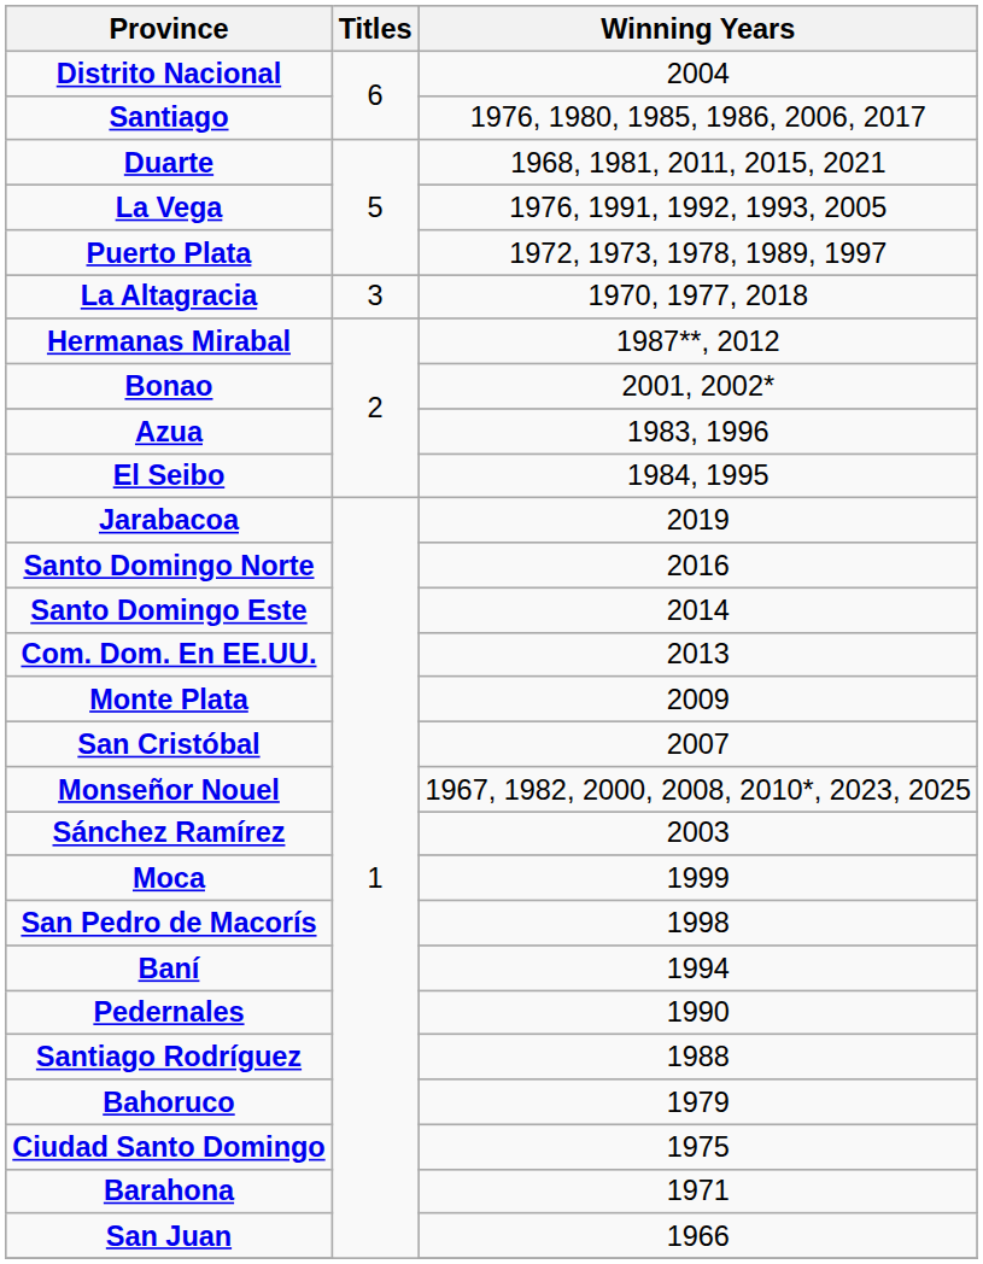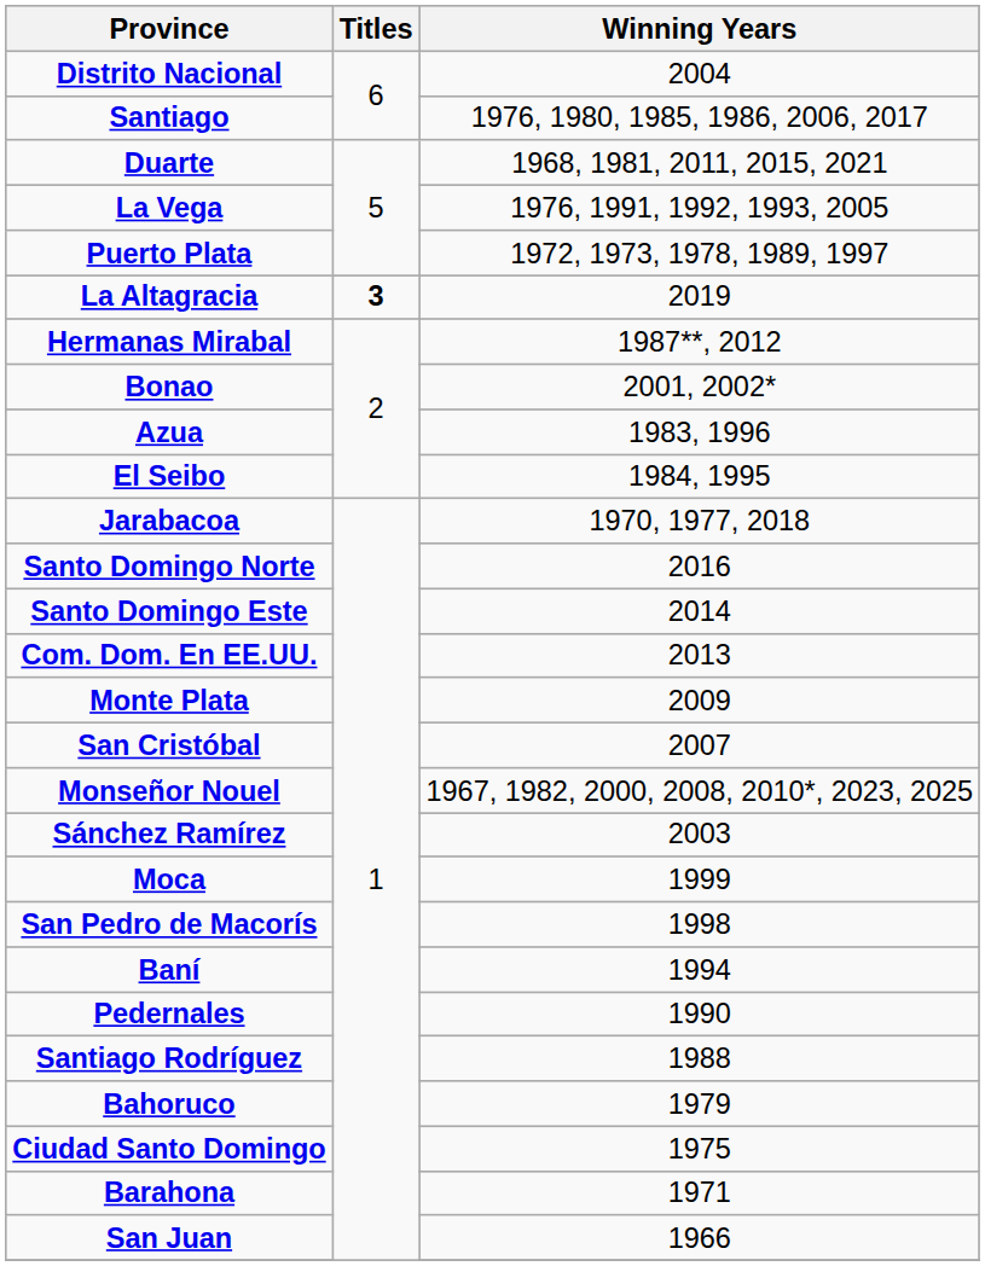La Altagracia | Titles: normal -> bold
La Altagracia | Winning Years: 1970, 1977, 2018 -> 2019
Jarabacoa | Winning Years: 2019 -> 1970, 1977, 2018
